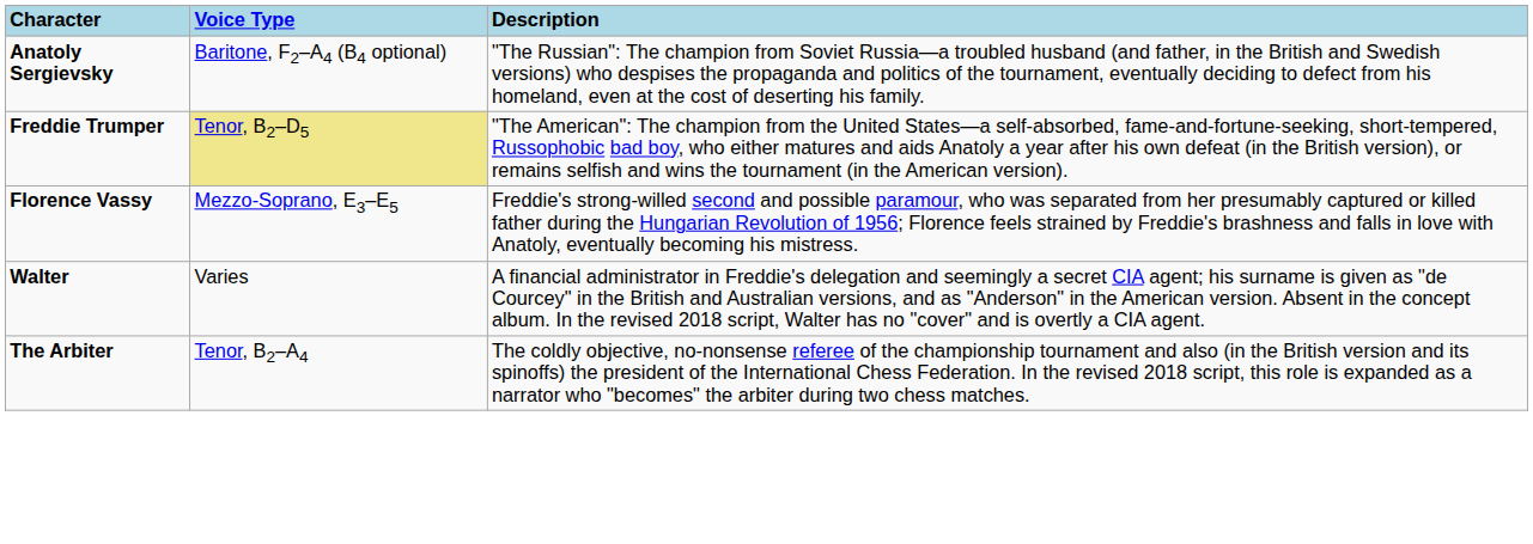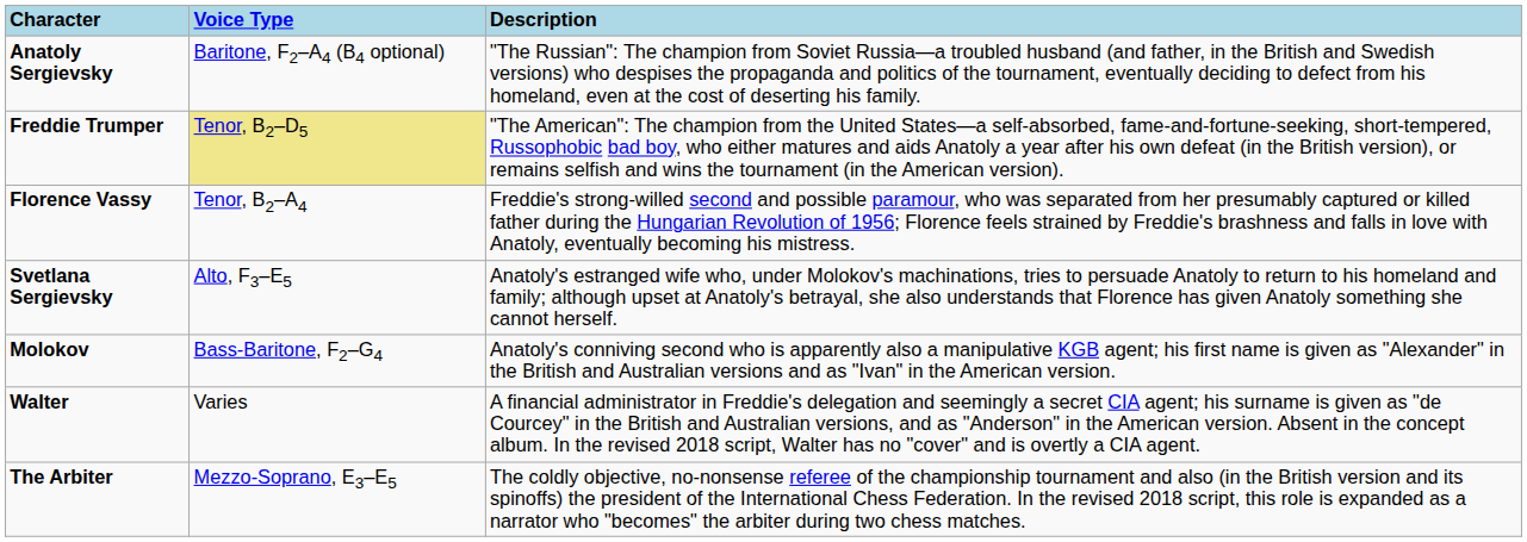Florence Vassy | Voice Type: Mezzo-Soprano, E3–E5 -> Tenor, B2–A4
+ row: Svetlana Sergievsky | Alto, F3–E5 | Anatoly's estranged wife who, under Molokov's machinations, tries to persuade Anatoly to return to his homeland and family; although upset at Anatoly's betrayal, she also understands that Florence has given Anatoly something she cannot herself.
+ row: Molokov | Bass-Baritone, F2–G4 | Anatoly's conniving second who is apparently also a manipulative KGB agent; his first name is given as "Alexander" in the British and Australian versions and as "Ivan" in the American version.
The Arbiter | Voice Type: Tenor, B2–A4 -> Mezzo-Soprano, E3–E5
